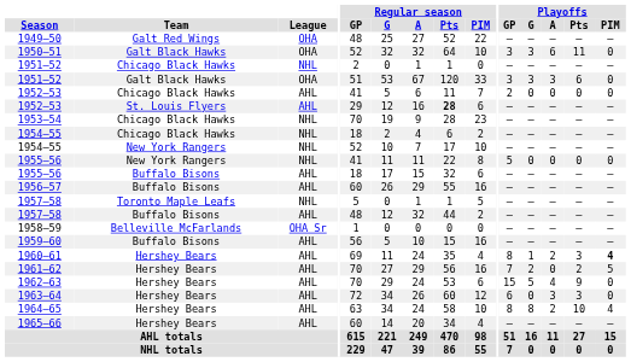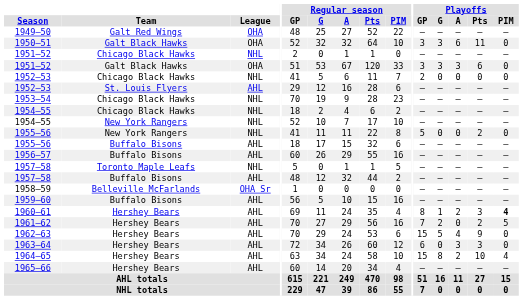1952–53 / Chicago Black Hawks | League: AHL -> NHL
1952–53 / St. Louis Flyers | Regular season / Pts: bold -> normal
1955–56 / New York Rangers | Playoffs / Pts: 0 -> 2
1964–65 | Playoffs / GP: 8 -> 15
